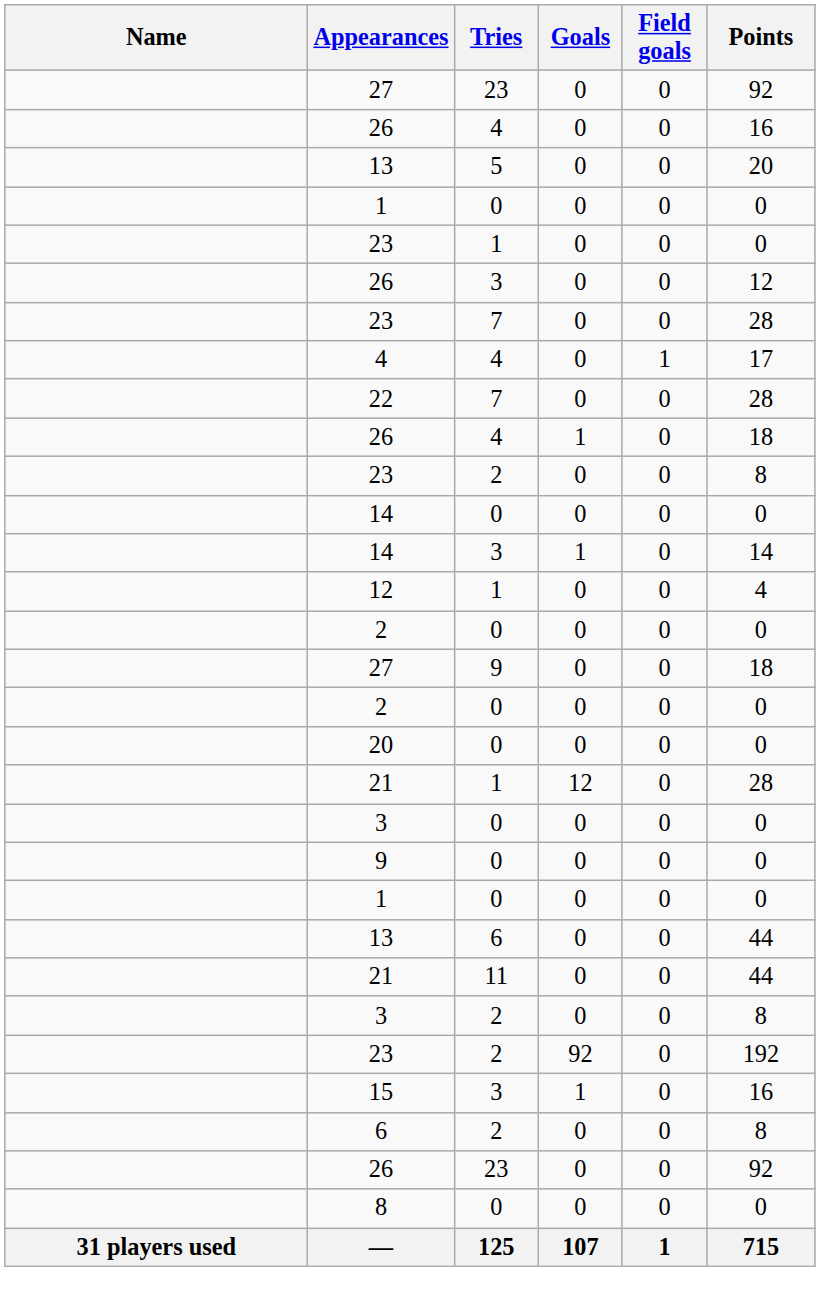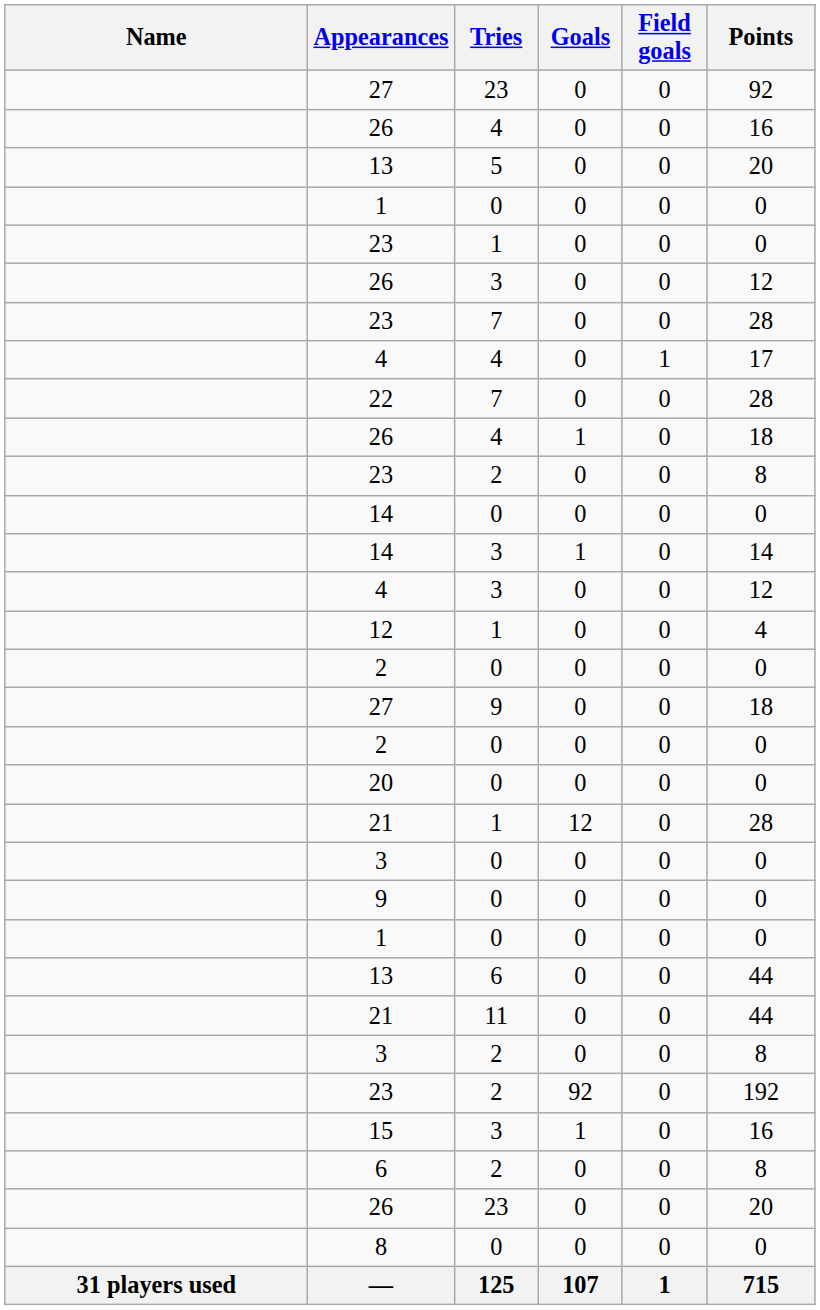+ row: 4 | 3 | 0 | 0 | 12
26 / 23 | Points: 92 -> 20
